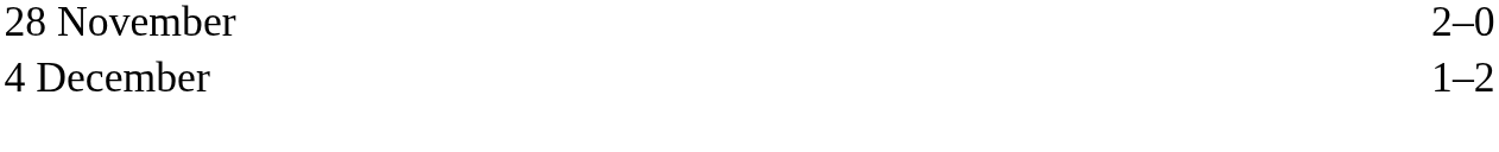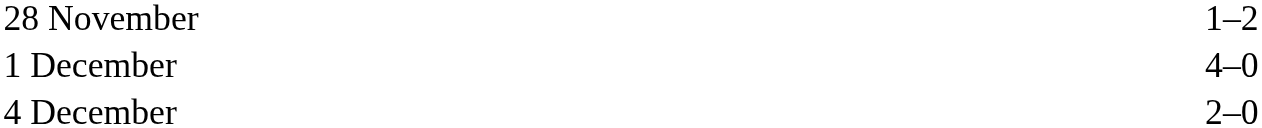28 November | column 3: 2–0 -> 1–2
+ row: 1 December | 4–0
4 December | column 3: 1–2 -> 2–0
